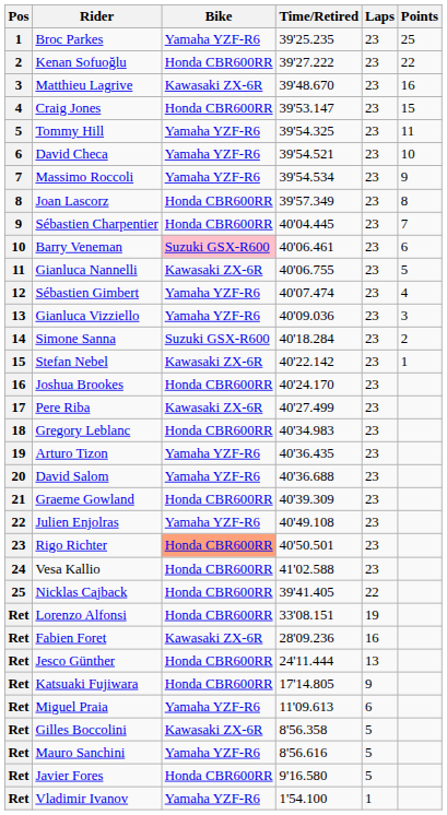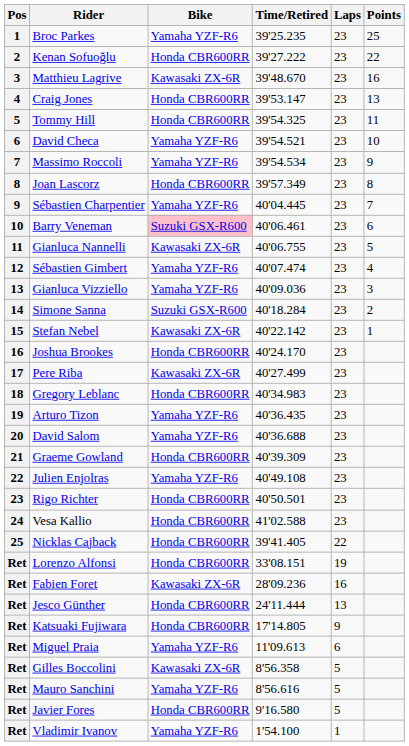Craig Jones | Points: 15 -> 13
Tommy Hill | Bike: Yamaha YZF-R6 -> Honda CBR600RR
Sébastien Charpentier | Bike: Honda CBR600RR -> Yamaha YZF-R6
Rigo Richter | Bike: lightsalmon background -> no background
